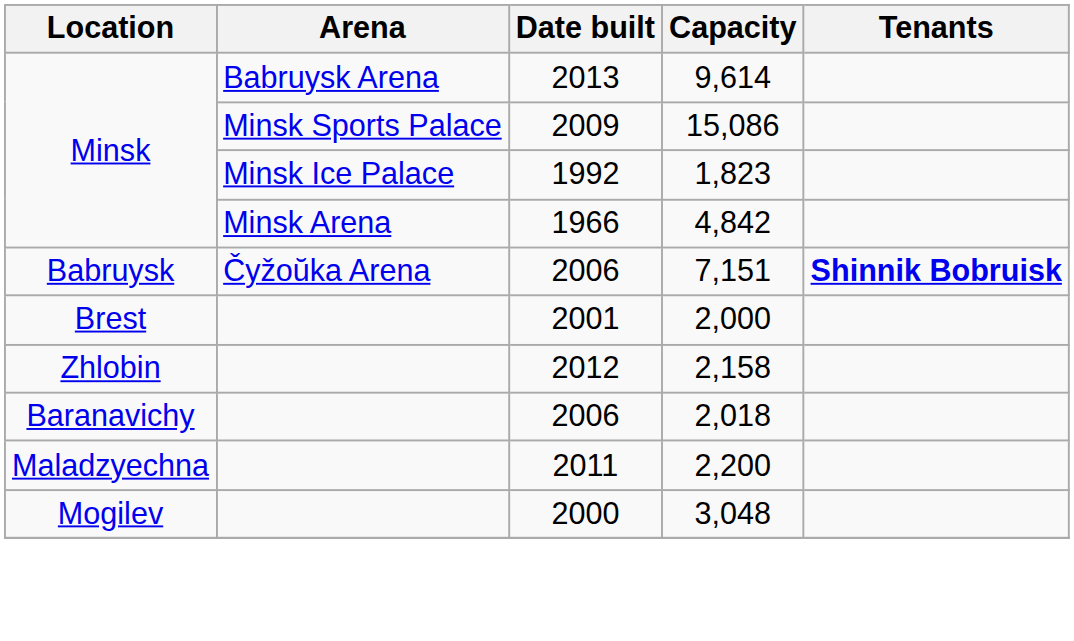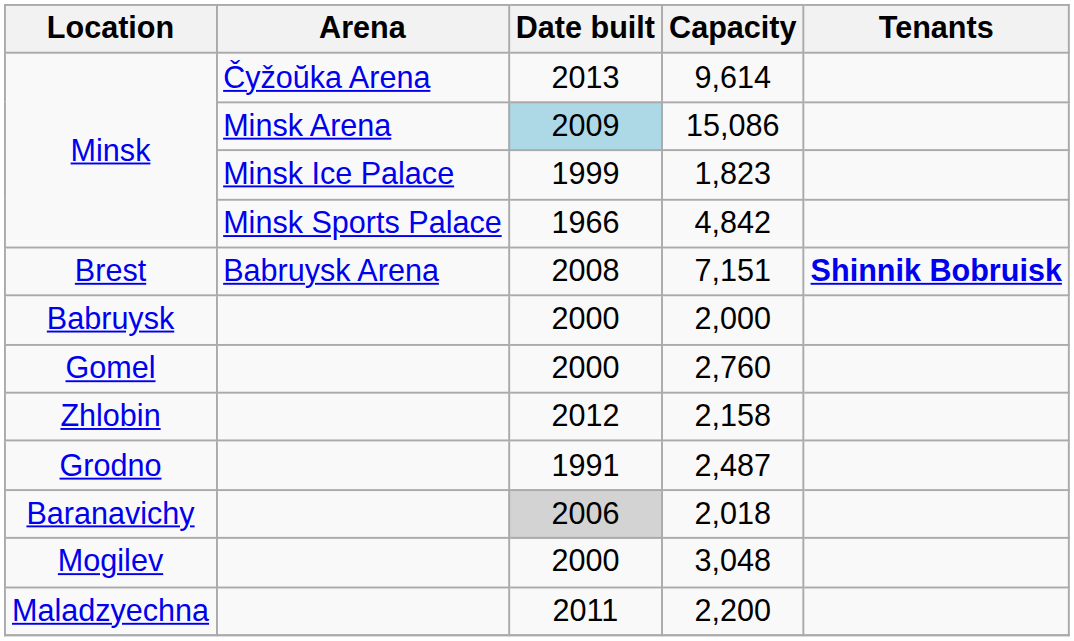9,614 | Arena: Babruysk Arena -> Čyžoŭka Arena
15,086 | Arena: Minsk Sports Palace -> Minsk Arena
15,086 | Date built: no background -> lightblue background
1,823 | Date built: 1992 -> 1999
4,842 | Arena: Minsk Arena -> Minsk Sports Palace
7,151 | Location: Babruysk -> Brest
7,151 | Arena: Čyžoŭka Arena -> Babruysk Arena
7,151 | Date built: 2006 -> 2008
2,000 | Location: Brest -> Babruysk
2,000 | Date built: 2001 -> 2000
+ row: Gomel | 2000 | 2,760
+ row: Grodno | 1991 | 2,487
2,018 | Date built: no background -> lightgrey background
rows swapped: 3,048 <-> 2,200
